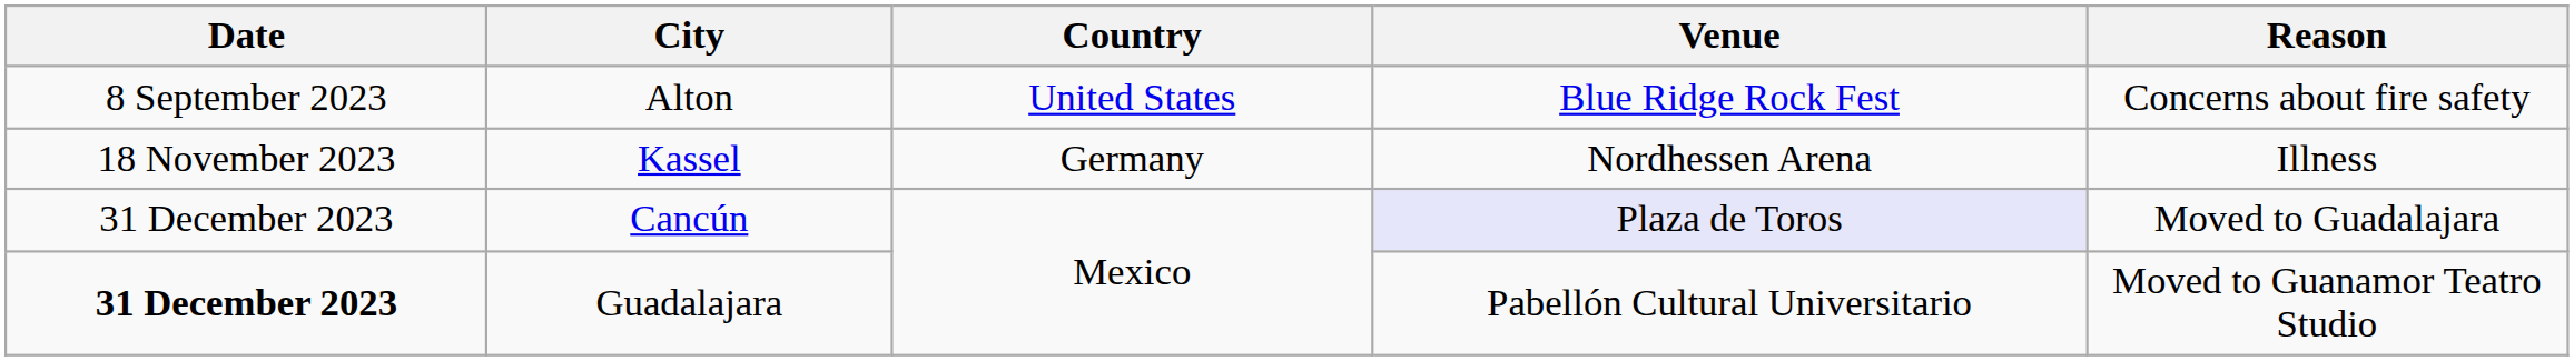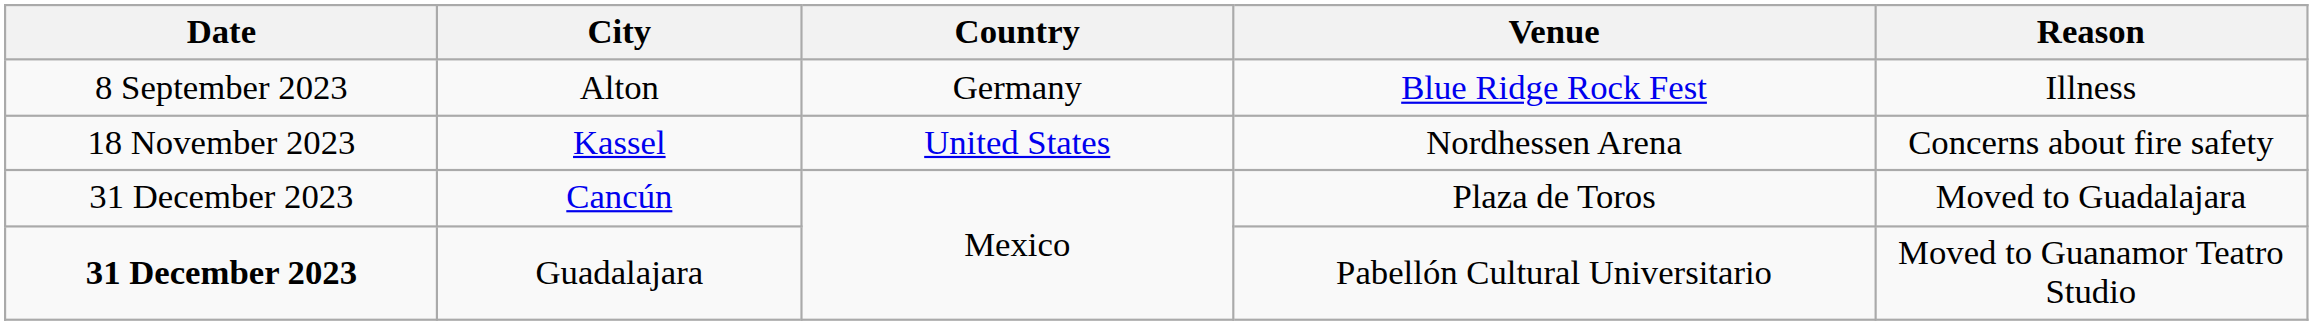Alton | Country: United States -> Germany
Alton | Reason: Concerns about fire safety -> Illness
Kassel | Country: Germany -> United States
Kassel | Reason: Illness -> Concerns about fire safety
Cancún | Venue: lavender background -> no background
